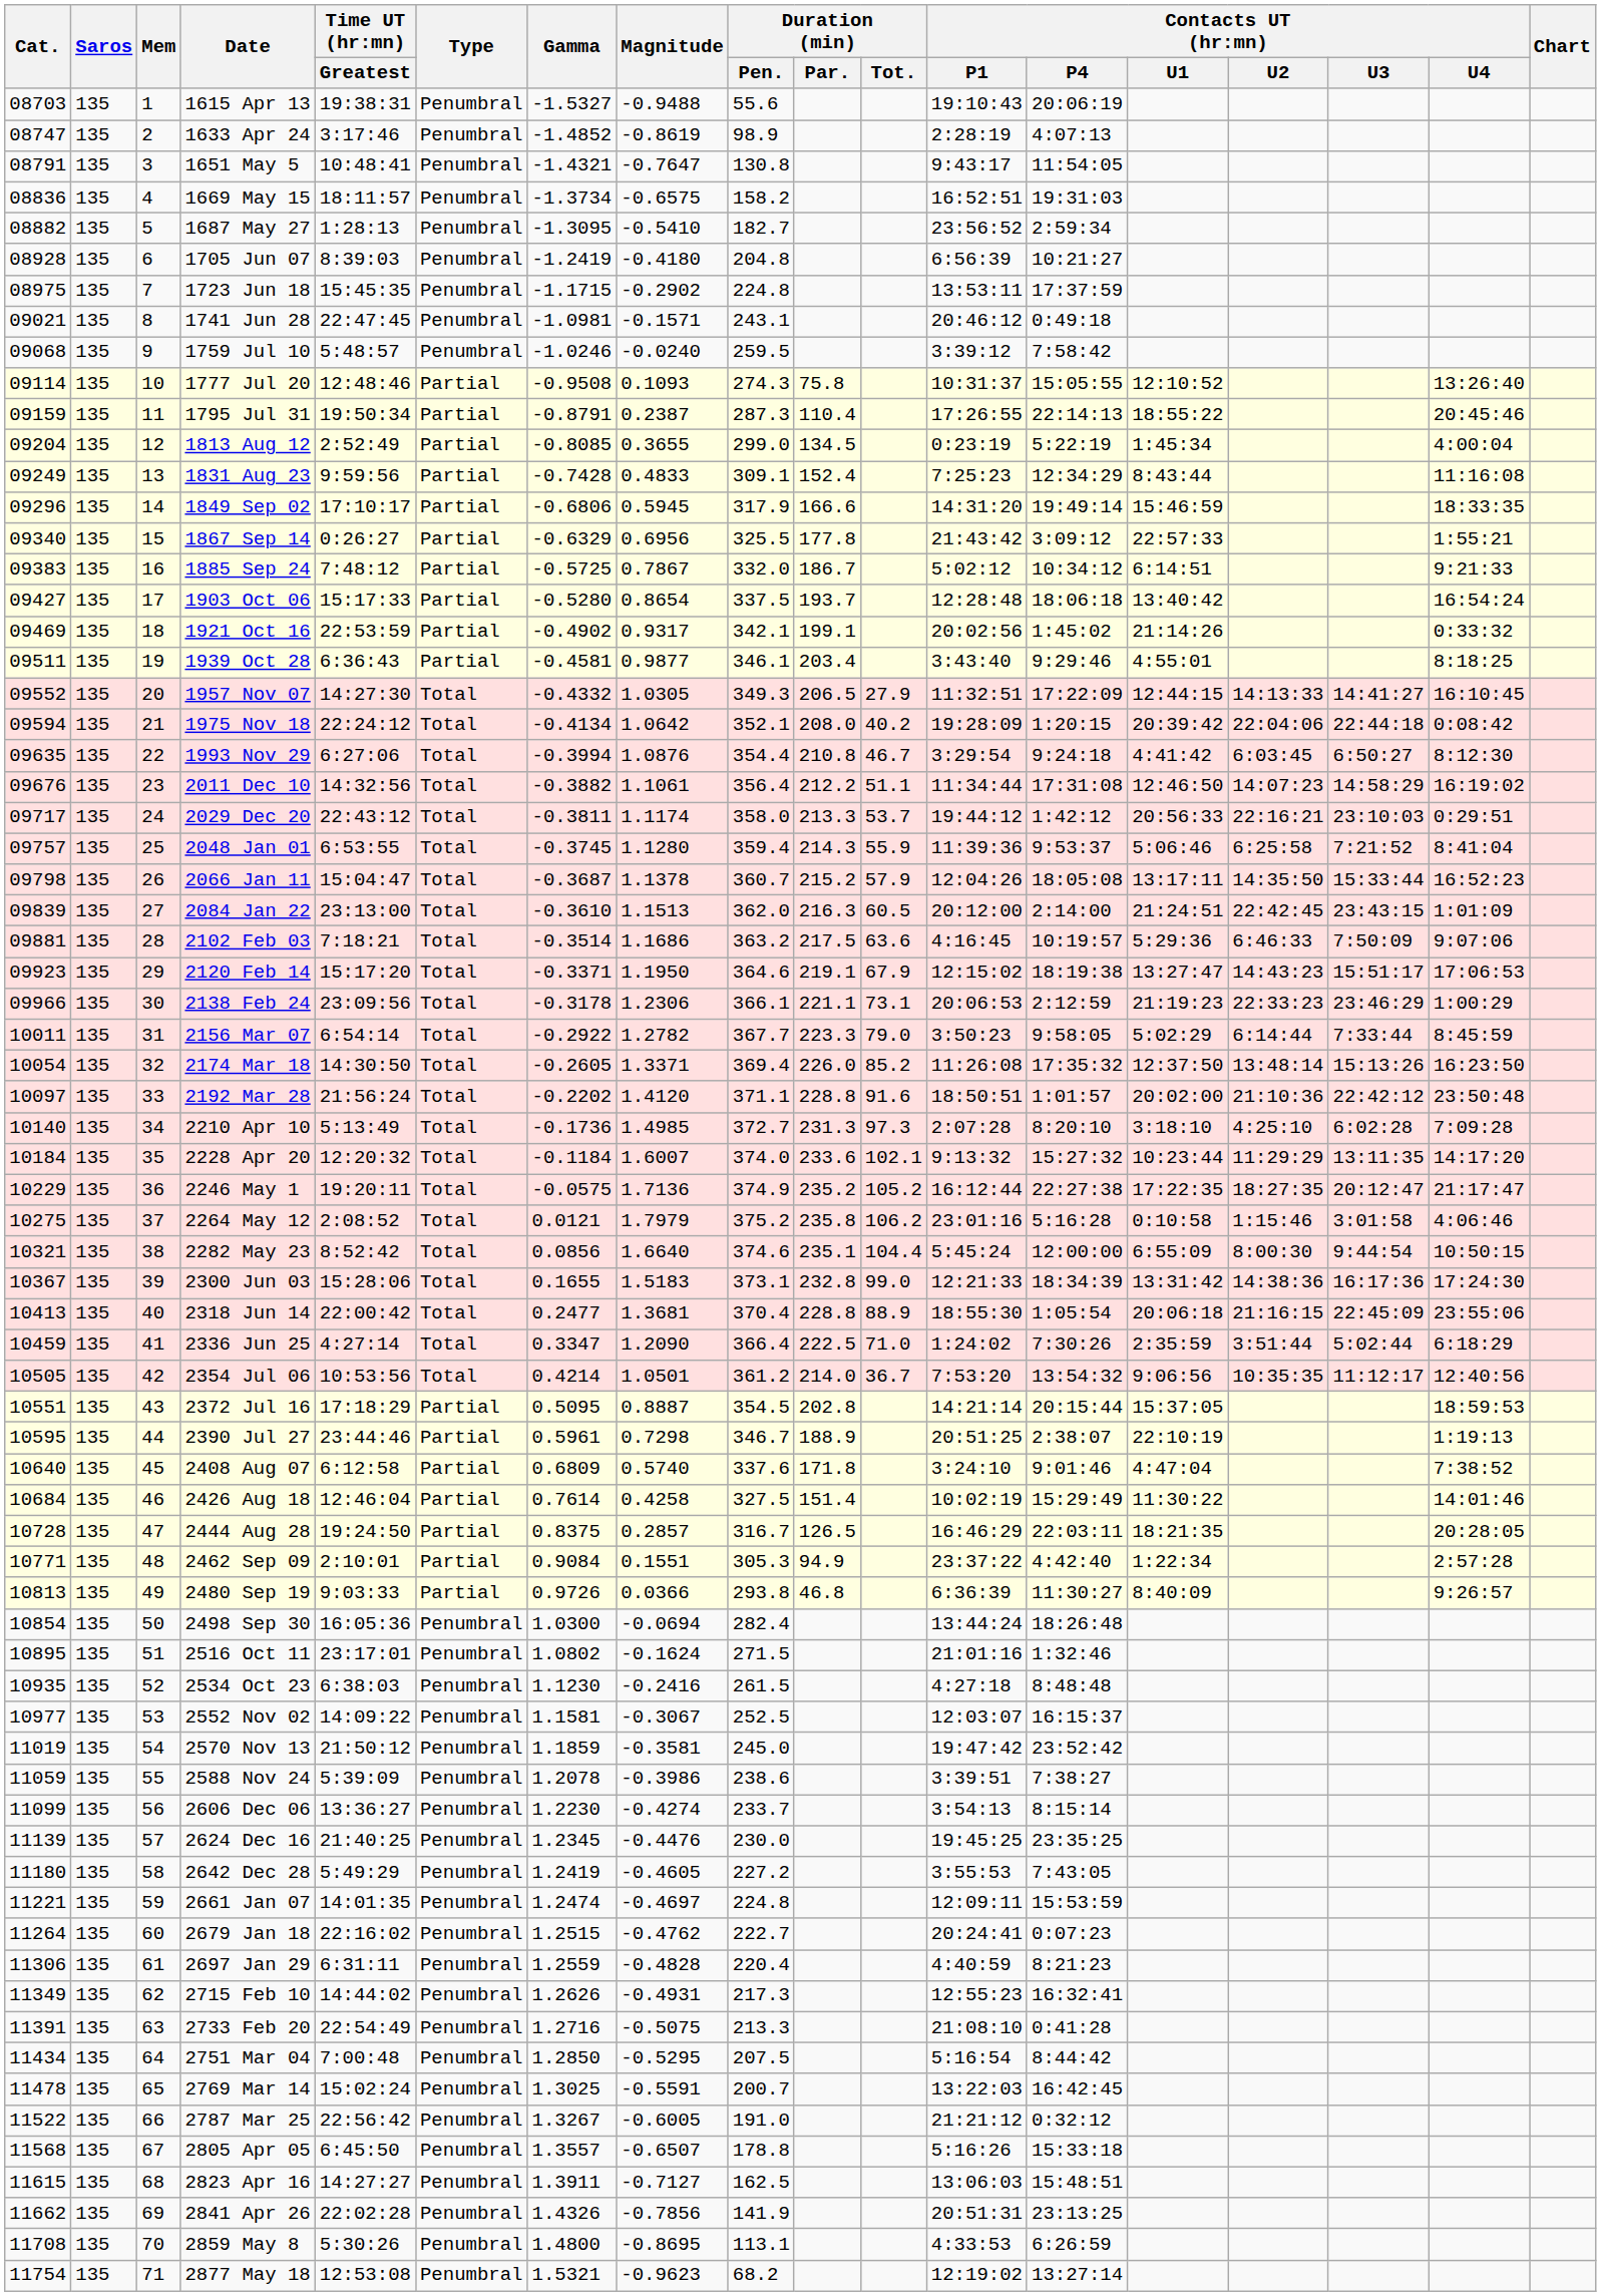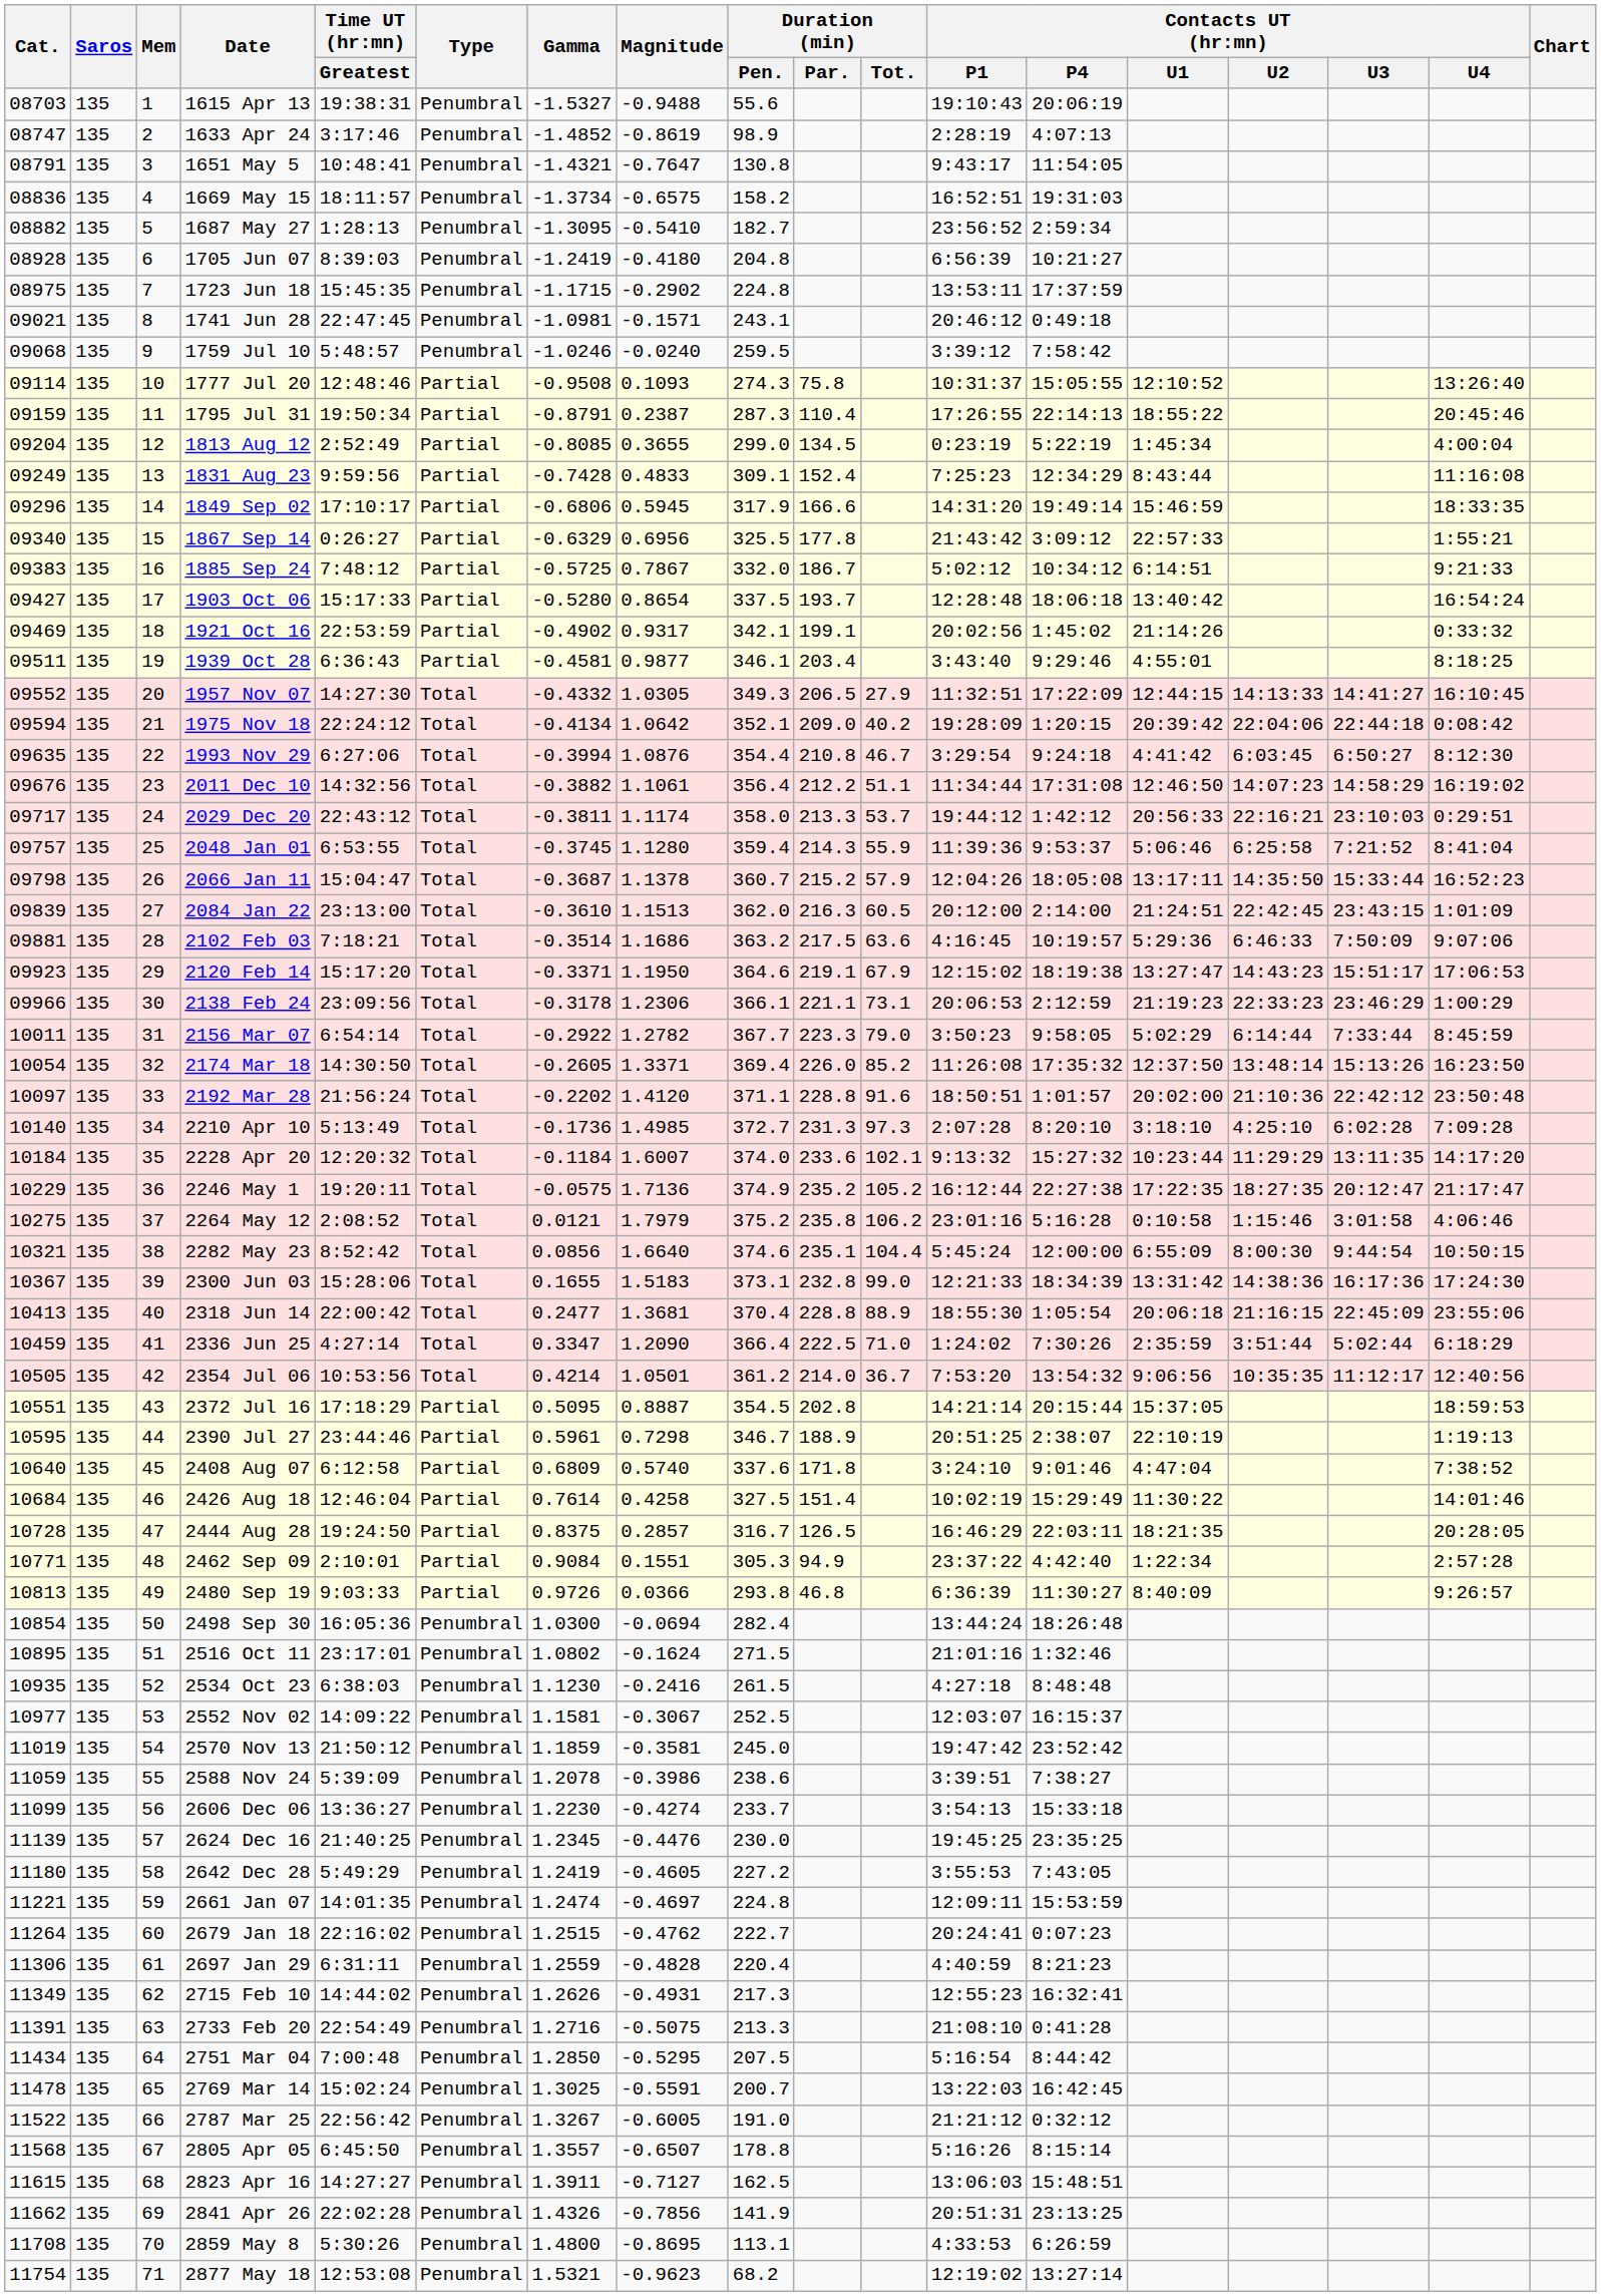1975 Nov 18 | Duration (min) / Par.: 208.0 -> 209.0
2606 Dec 06 | Contacts UT (hr:mn) / P4: 8:15:14 -> 15:33:18
2805 Apr 05 | Contacts UT (hr:mn) / P4: 15:33:18 -> 8:15:14
